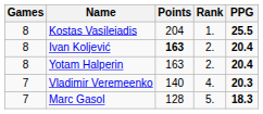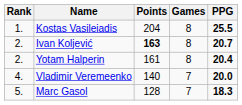columns swapped: Rank <-> Games
Ivan Koljević | PPG: 20.4 -> 20.7
Yotam Halperin | Points: 163 -> 161
Vladimir Veremeenko | PPG: 20.3 -> 20.0
